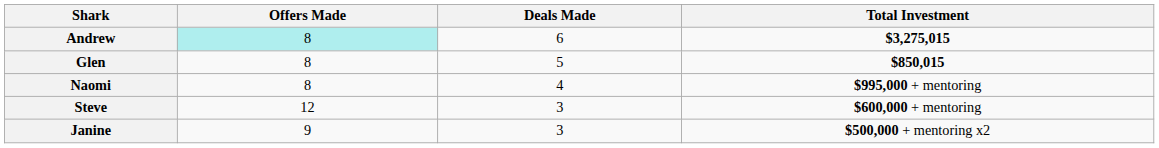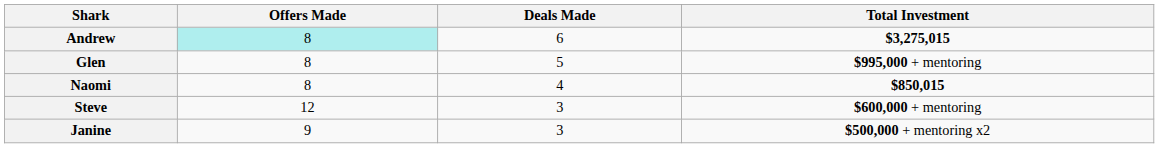Glen | Total Investment: $850,015 -> $995,000 + mentoring
Naomi | Total Investment: $995,000 + mentoring -> $850,015
